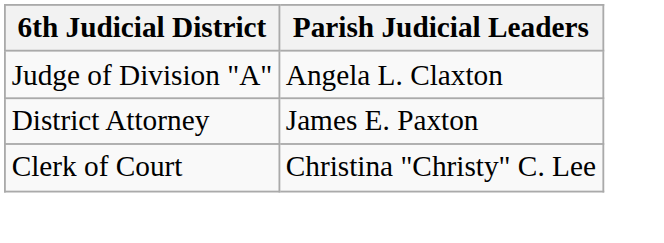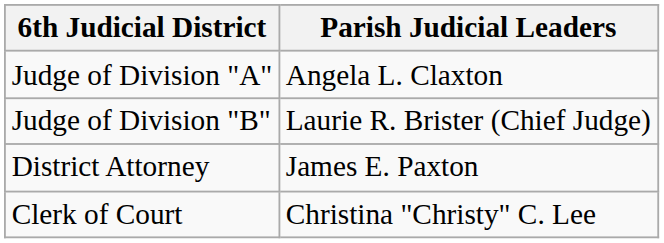+ row: Judge of Division "B" | Laurie R. Brister (Chief Judge)
